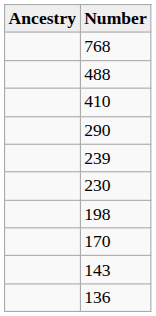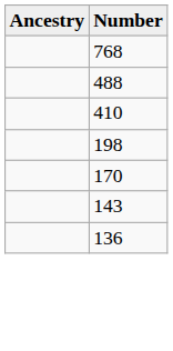- row: 290
- row: 239
- row: 230
